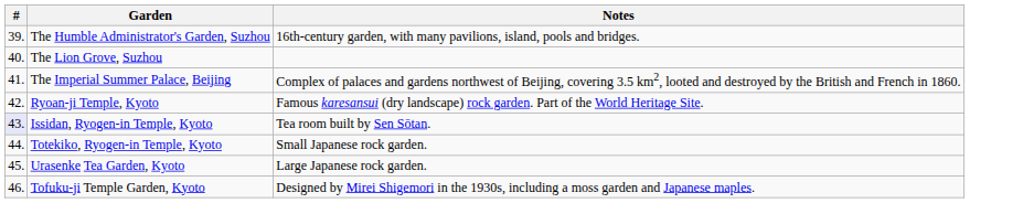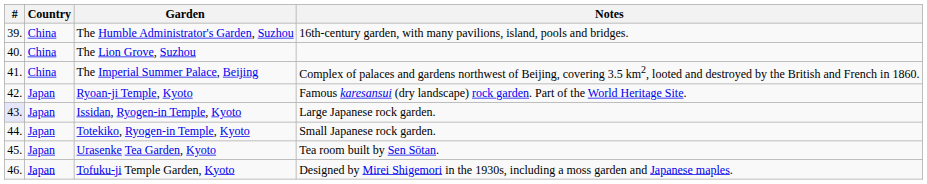+ column: Country | China | China | China | Japan | Japan | Japan | Japan | Japan
Issidan, Ryogen-in Temple, Kyoto | Notes: Tea room built by Sen Sōtan. -> Large Japanese rock garden.
Urasenke Tea Garden, Kyoto | Notes: Large Japanese rock garden. -> Tea room built by Sen Sōtan.
